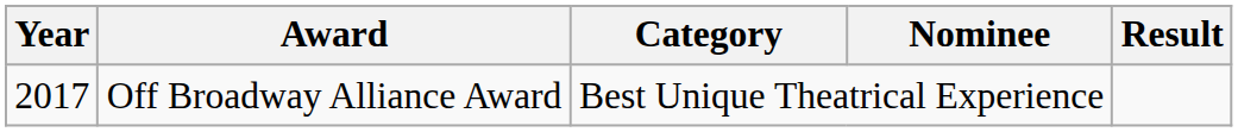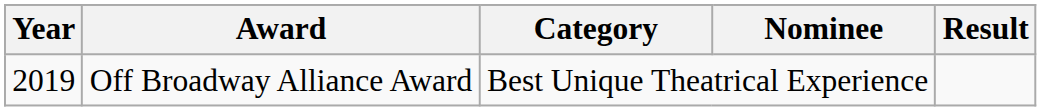Off Broadway Alliance Award | Year: 2017 -> 2019
